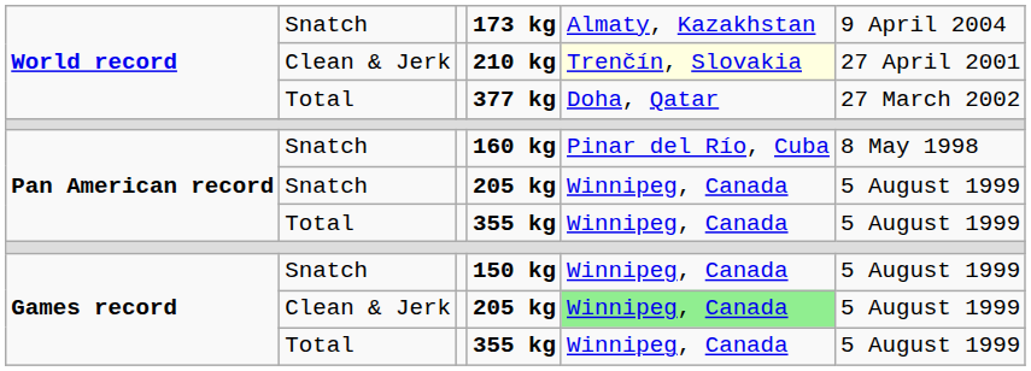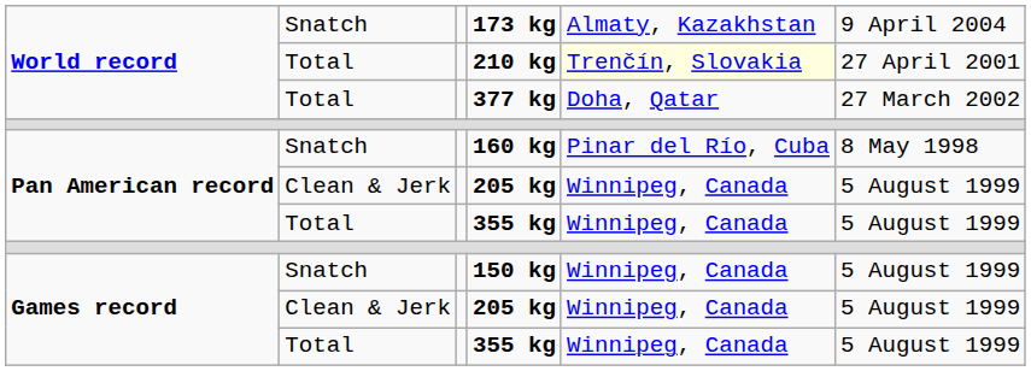210 kg | column 2: Clean & Jerk -> Total
Pan American record / 205 kg | column 2: Snatch -> Clean & Jerk
Games record / 205 kg | column 5: lightgreen background -> no background
